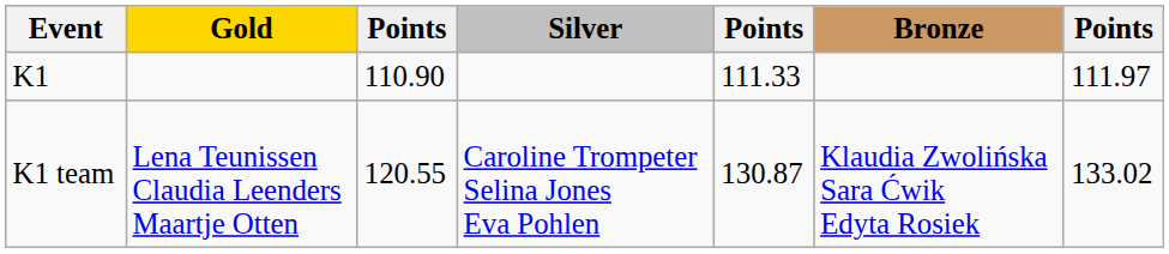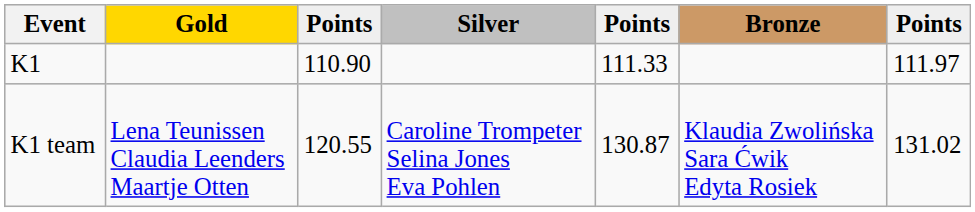K1 team | column 7: 133.02 -> 131.02
